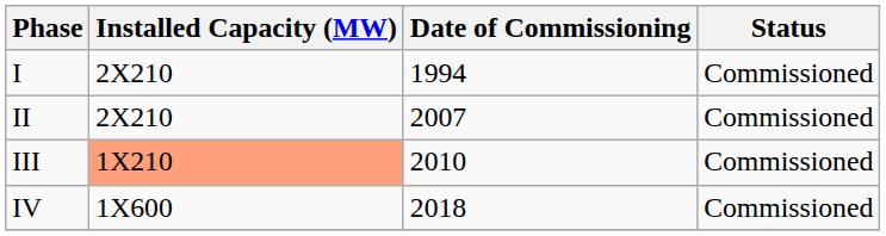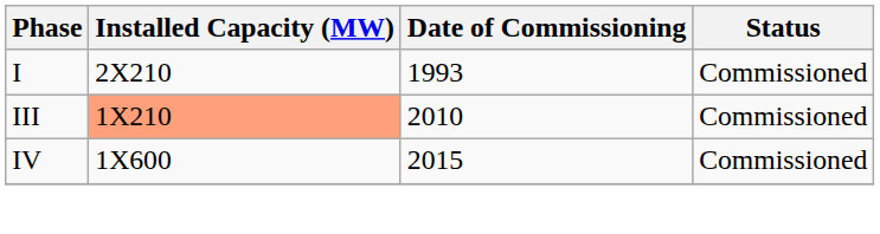I | Date of Commissioning: 1994 -> 1993
- row: II | 2X210 | 2007 | Commissioned
IV | Date of Commissioning: 2018 -> 2015
